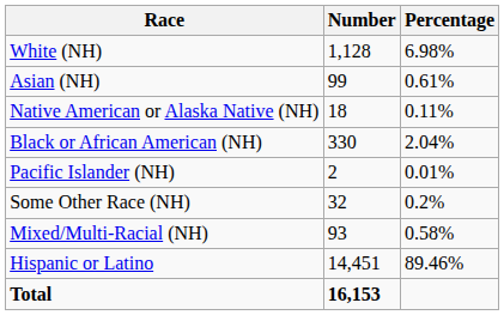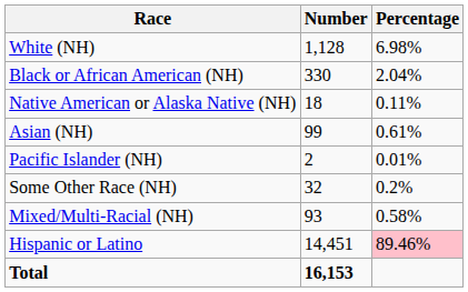rows swapped: Black or African American (NH) <-> Asian (NH)
Hispanic or Latino | Percentage: no background -> pink background
